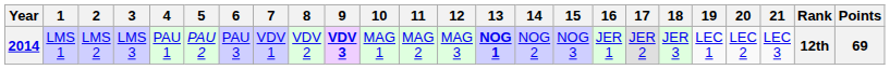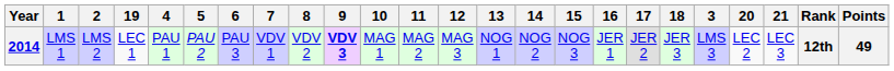columns swapped: 3 <-> 19
2014 | 13: bold -> normal
2014 | Points: 69 -> 49
